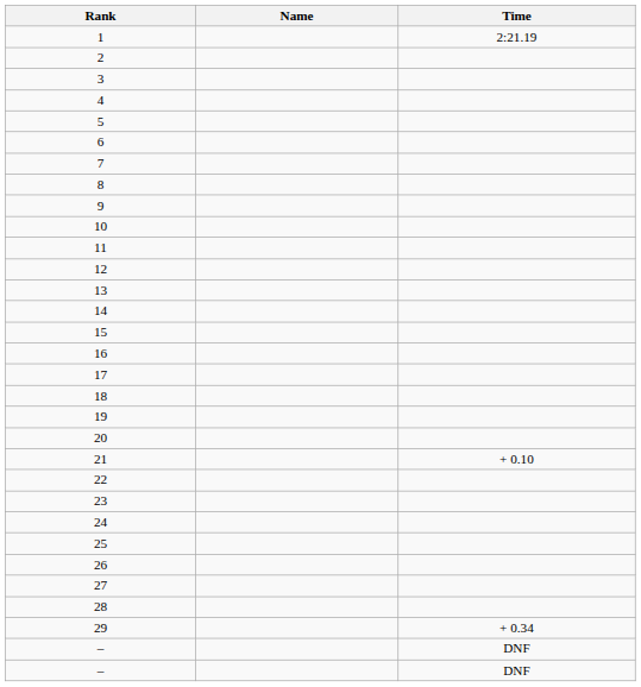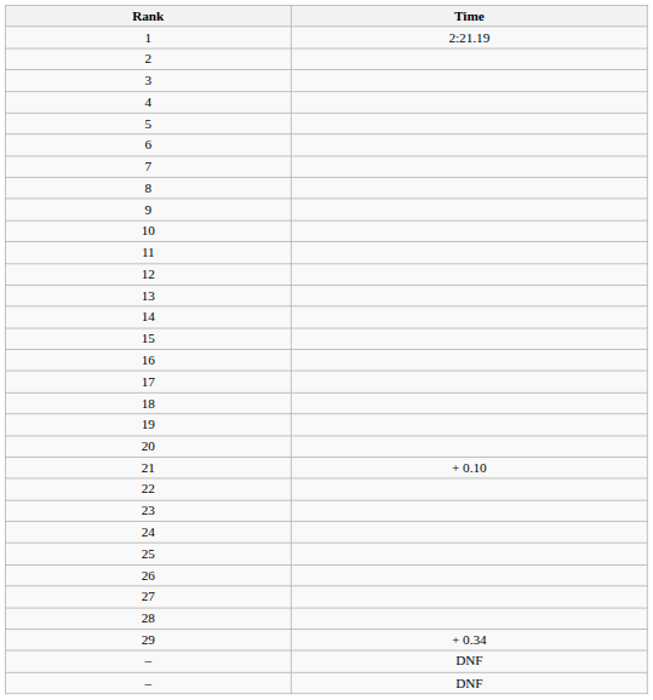- column: Name
